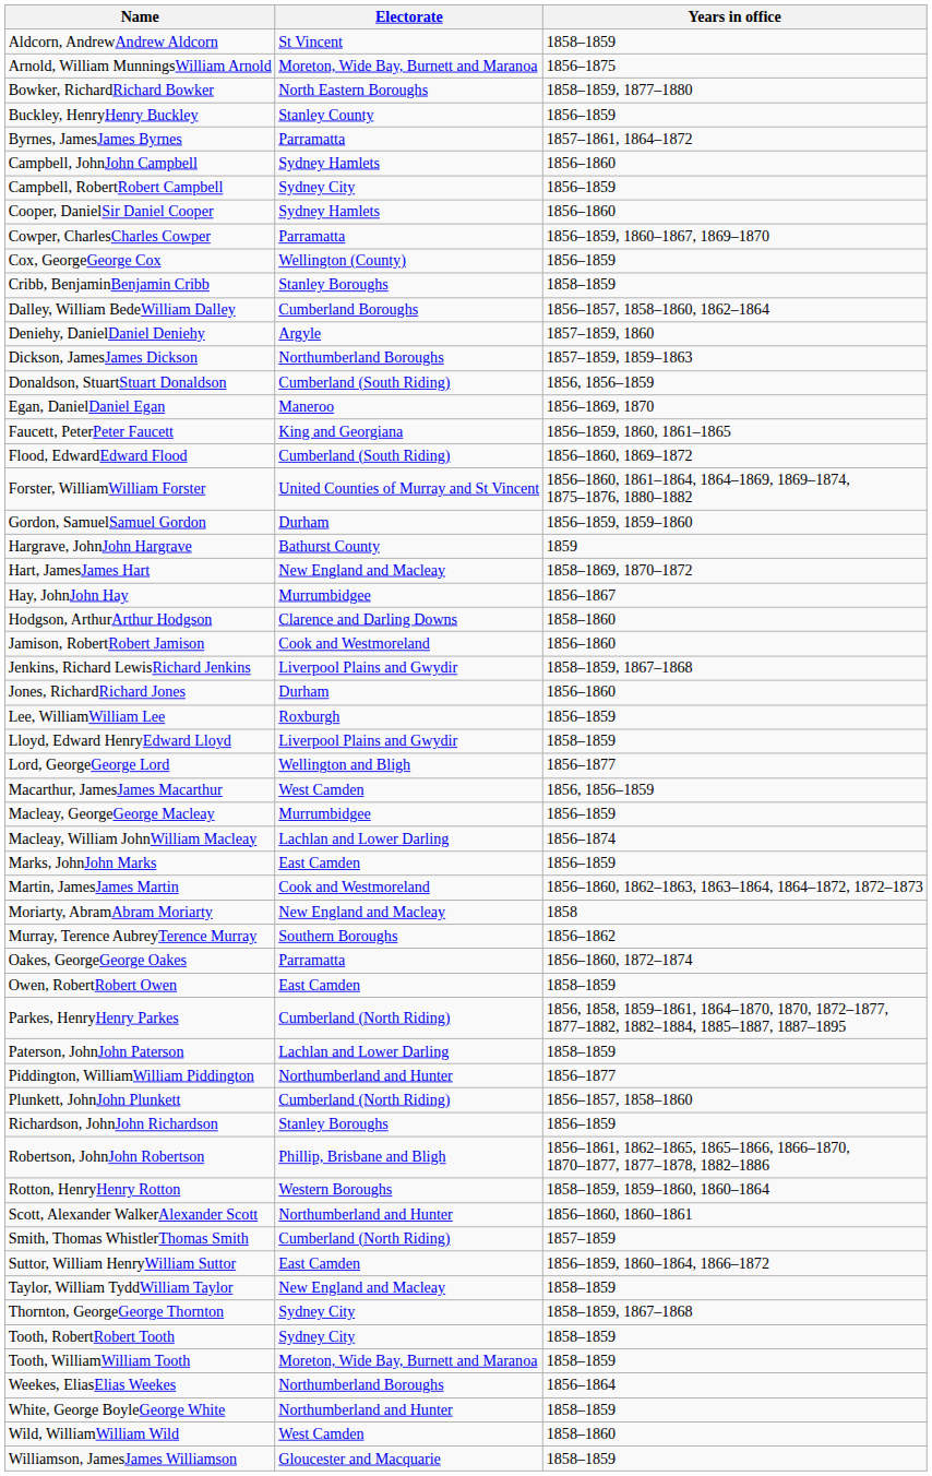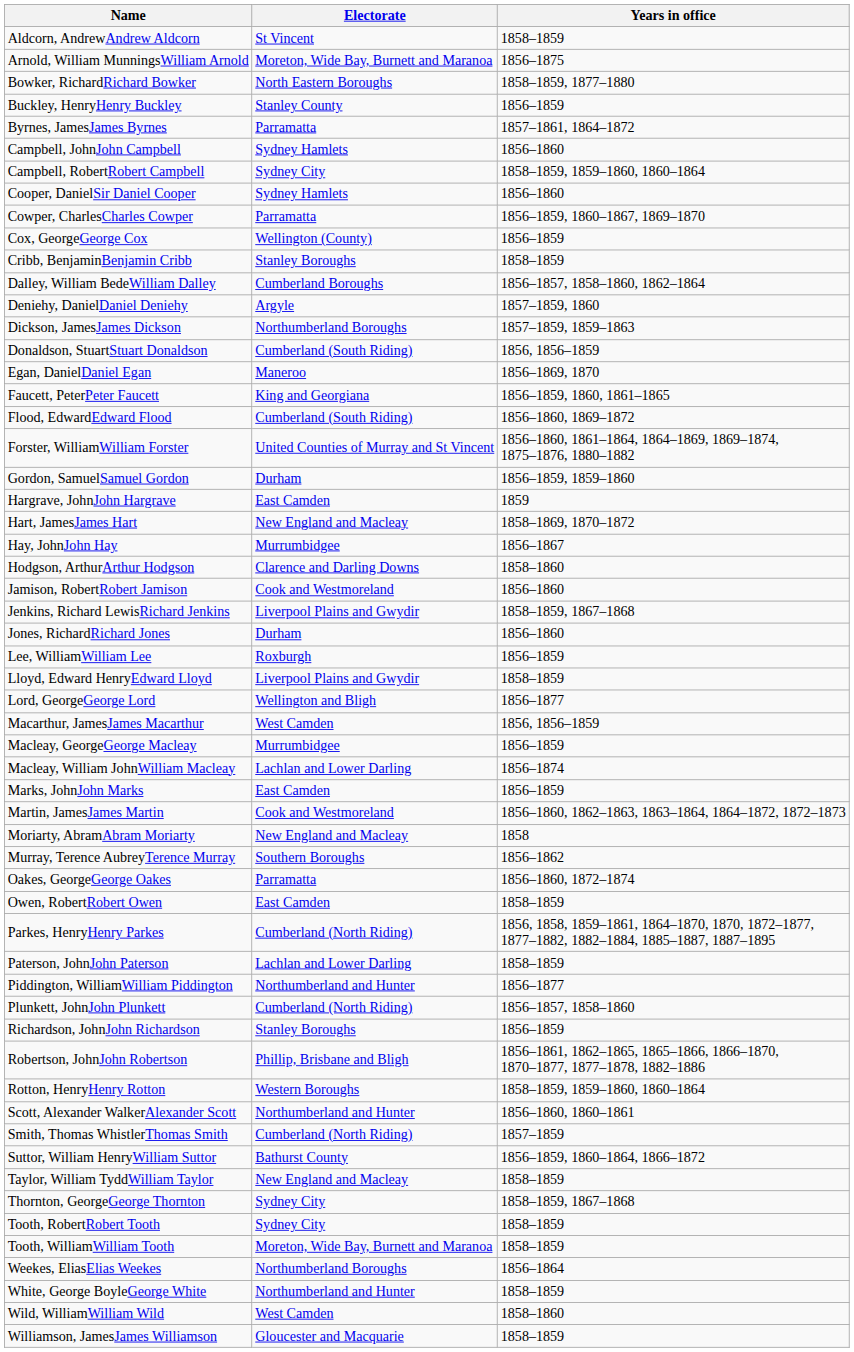Campbell, RobertRobert Campbell | Years in office: 1856–1859 -> 1858–1859, 1859–1860, 1860–1864
Hargrave, JohnJohn Hargrave | Electorate: Bathurst County -> East Camden
Suttor, William HenryWilliam Suttor | Electorate: East Camden -> Bathurst County
